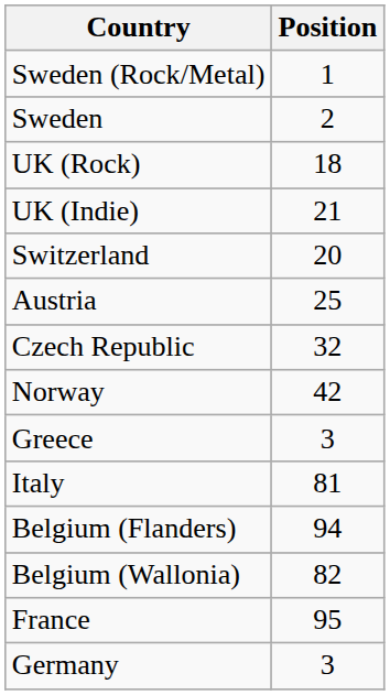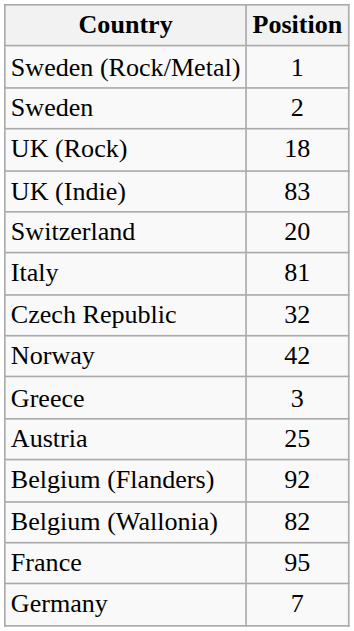UK (Indie) | Position: 21 -> 83
rows swapped: Austria <-> Italy
Belgium (Flanders) | Position: 94 -> 92
Germany | Position: 3 -> 7
